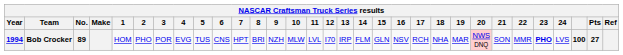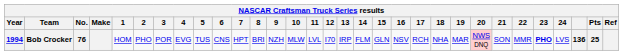Bob Crocker | No.: 89 -> 76
Bob Crocker | column 29: 100 -> 136
Bob Crocker | Pts: 27 -> 25
